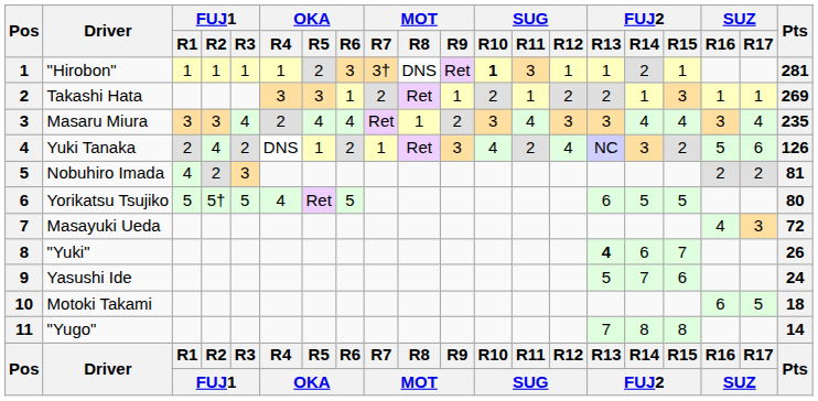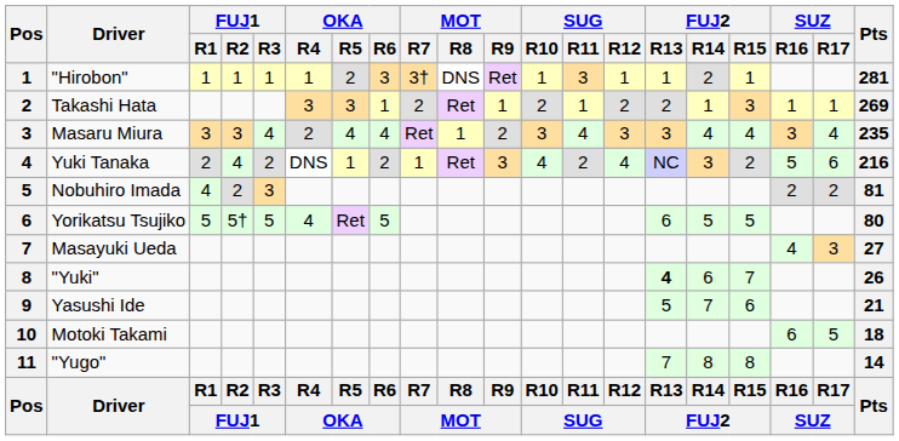"Hirobon" | SUG / R10: bold -> normal
Yuki Tanaka | Pts: 126 -> 216
Masayuki Ueda | Pts: 72 -> 27
Yasushi Ide | Pts: 24 -> 21
